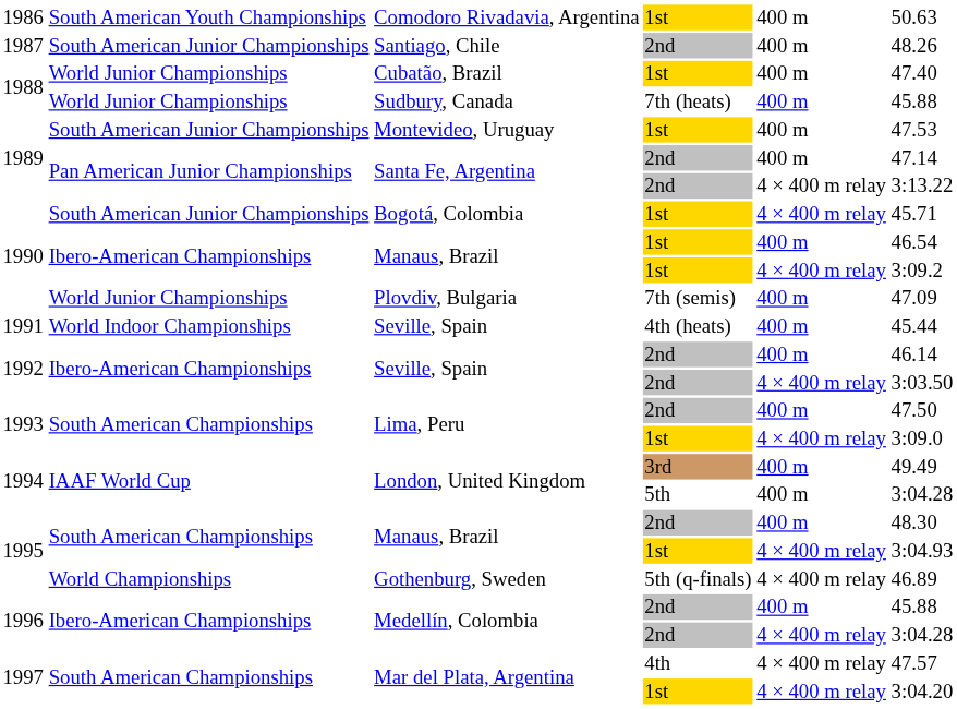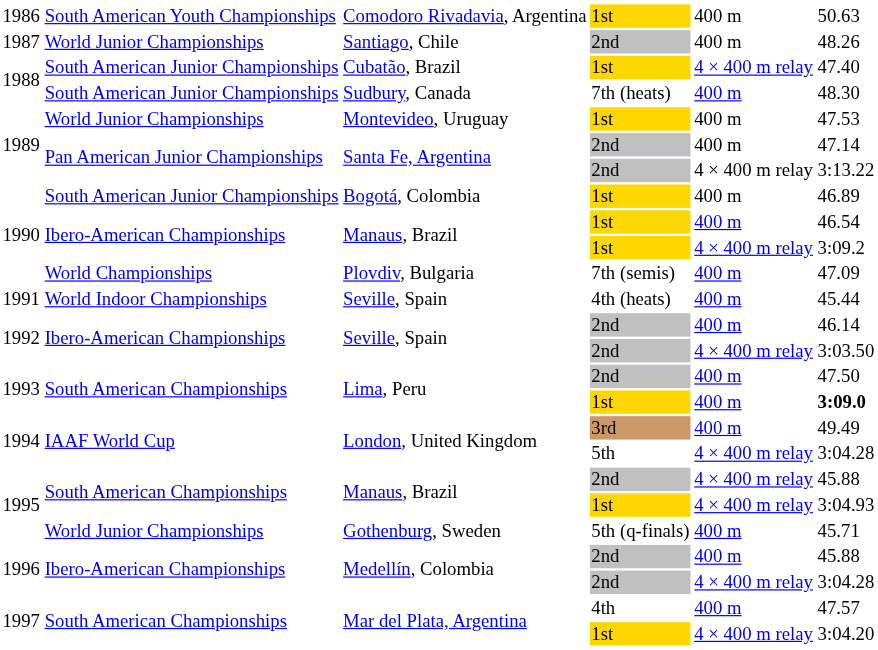Santiago, Chile | column 2: South American Junior Championships -> World Junior Championships
Cubatão, Brazil | column 2: World Junior Championships -> South American Junior Championships
Cubatão, Brazil | column 5: 400 m -> 4 × 400 m relay
Sudbury, Canada | column 2: World Junior Championships -> South American Junior Championships
Sudbury, Canada | column 6: 45.88 -> 48.30
Montevideo, Uruguay | column 2: South American Junior Championships -> World Junior Championships
Bogotá, Colombia | column 5: 4 × 400 m relay -> 400 m
Bogotá, Colombia | column 6: 45.71 -> 46.89
Plovdiv, Bulgaria | column 2: World Junior Championships -> World Championships
Lima, Peru / 1st | column 5: 4 × 400 m relay -> 400 m
Lima, Peru / 1st | column 6: normal -> bold
London, United Kingdom / 5th | column 5: 400 m -> 4 × 400 m relay
Manaus, Brazil / 2nd | column 5: 400 m -> 4 × 400 m relay
Manaus, Brazil / 2nd | column 6: 48.30 -> 45.88
Gothenburg, Sweden | column 2: World Championships -> World Junior Championships
Gothenburg, Sweden | column 5: 4 × 400 m relay -> 400 m
Gothenburg, Sweden | column 6: 46.89 -> 45.71
Mar del Plata, Argentina / 4th | column 5: 4 × 400 m relay -> 400 m
